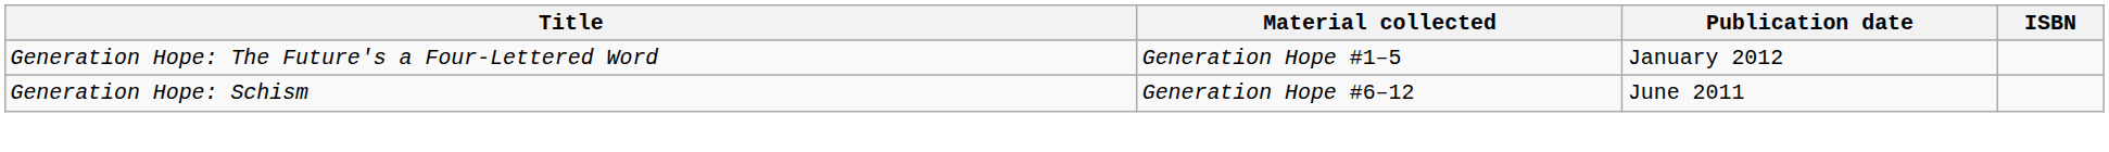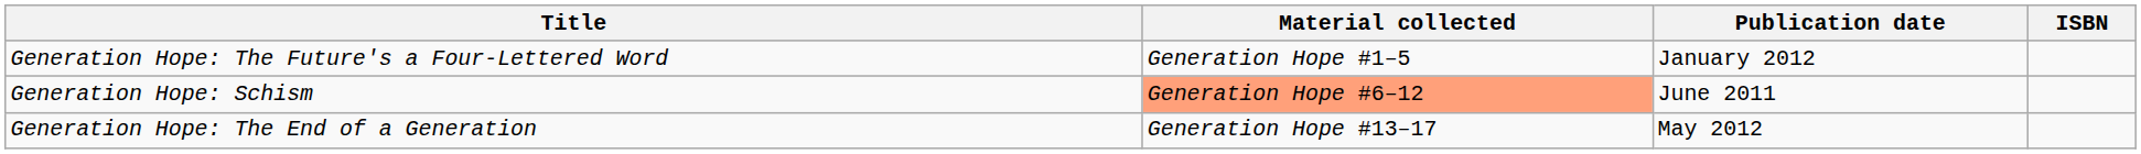Generation Hope: Schism | Material collected: no background -> lightsalmon background
+ row: Generation Hope: The End of a Generation | Generation Hope #13–17 | May 2012
